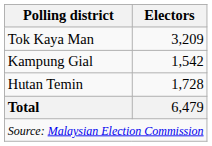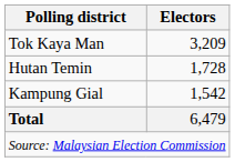rows swapped: Hutan Temin <-> Kampung Gial
